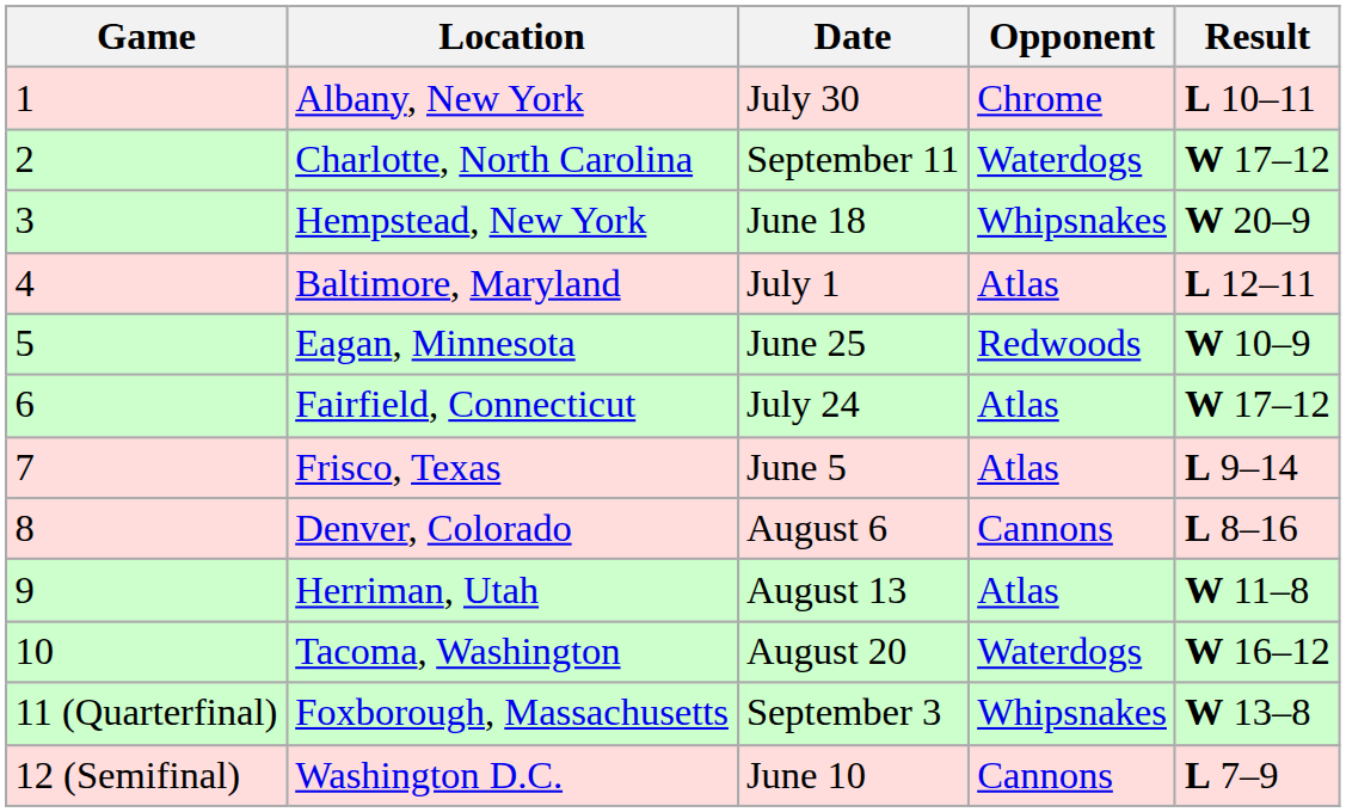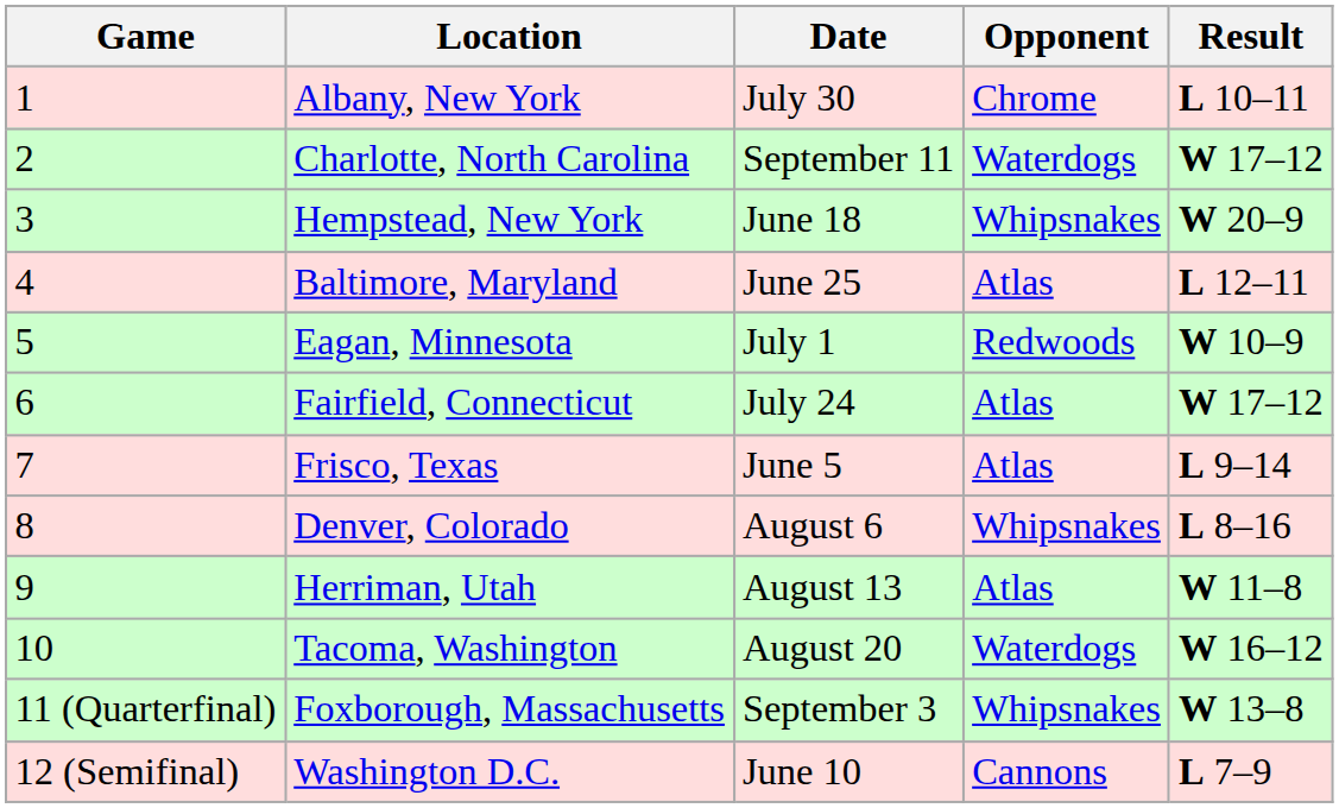Baltimore, Maryland | Date: July 1 -> June 25
Eagan, Minnesota | Date: June 25 -> July 1
Denver, Colorado | Opponent: Cannons -> Whipsnakes
